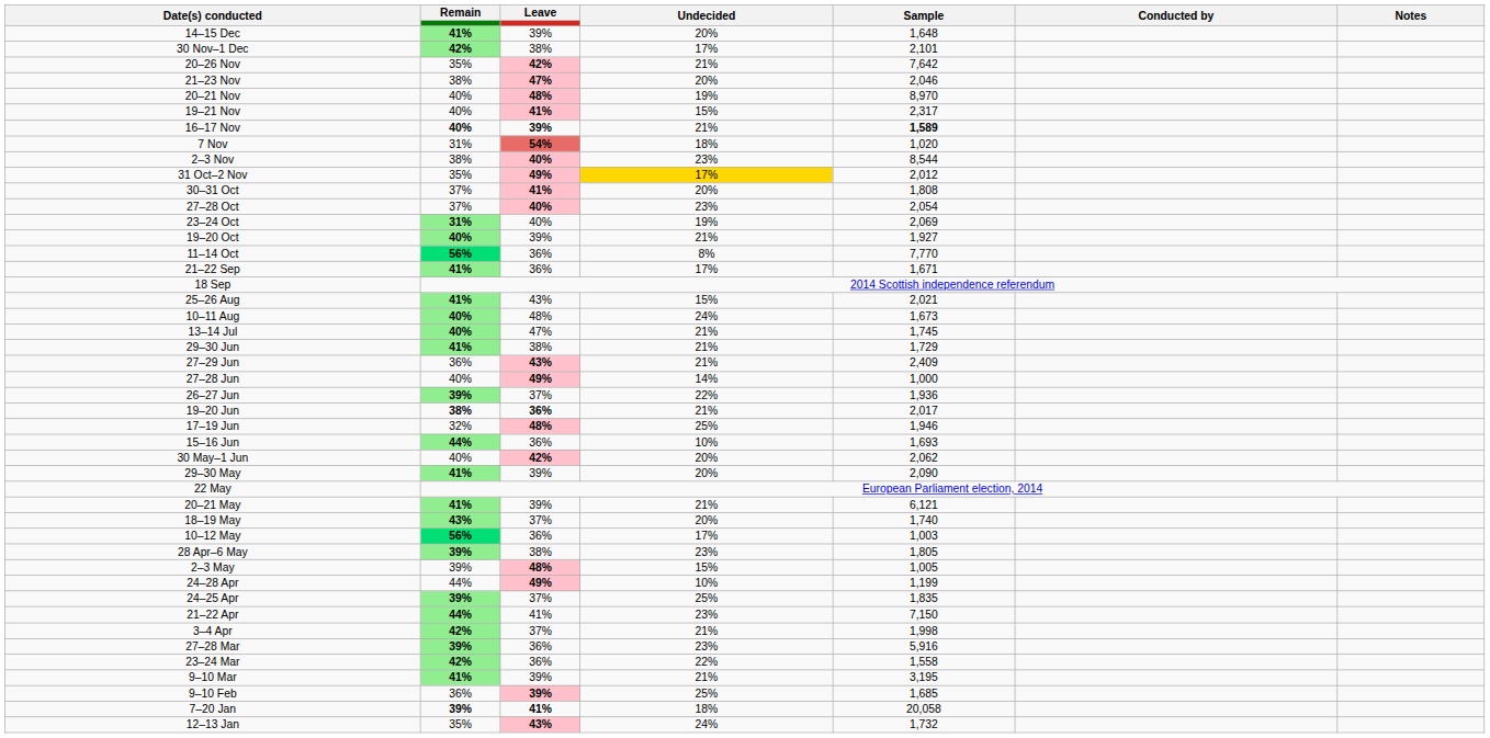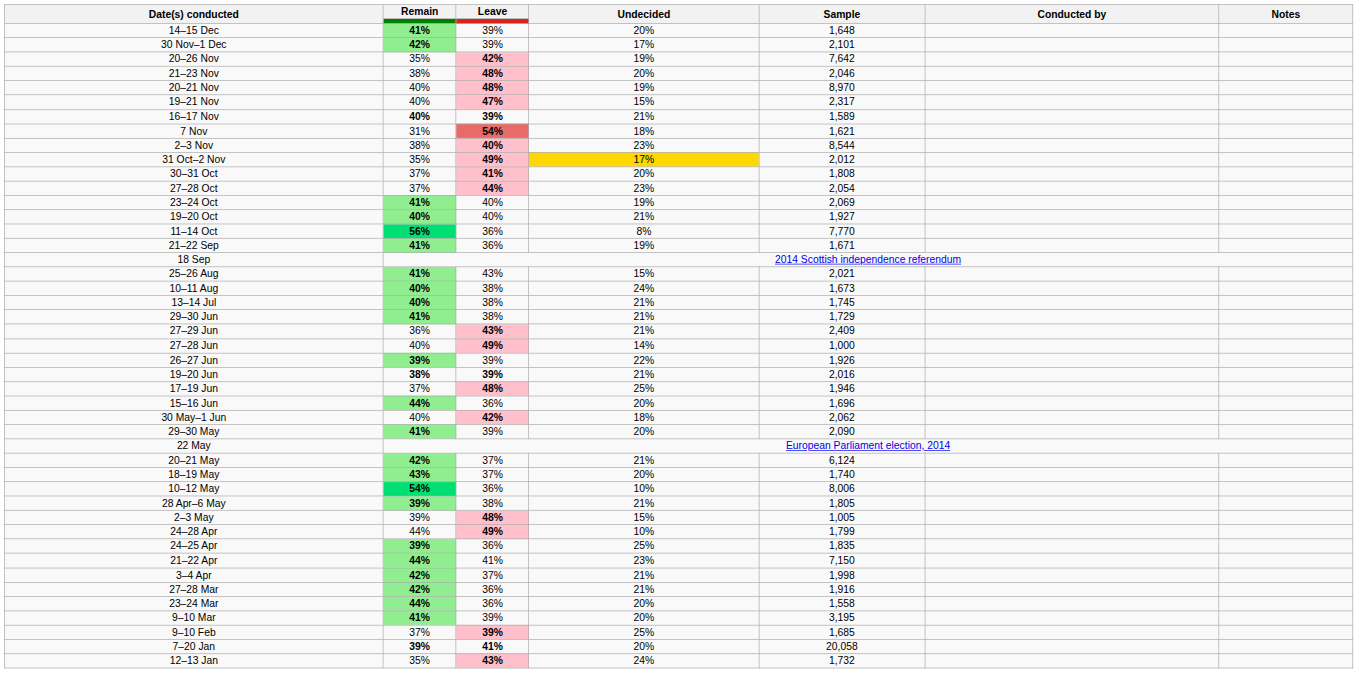30 Nov–1 Dec | Leave: 38% -> 39%
20–26 Nov | Undecided: 21% -> 19%
21–23 Nov | Leave: 47% -> 48%
19–21 Nov | Leave: 41% -> 47%
16–17 Nov | Sample: bold -> normal
7 Nov | Sample: 1,020 -> 1,621
27–28 Oct | Leave: 40% -> 44%
23–24 Oct | Remain: 31% -> 41%
19–20 Oct | Leave: 39% -> 40%
21–22 Sep | Undecided: 17% -> 19%
10–11 Aug | Leave: 48% -> 38%
13–14 Jul | Leave: 47% -> 38%
26–27 Jun | Leave: 37% -> 39%
26–27 Jun | Sample: 1,936 -> 1,926
19–20 Jun | Leave: 36% -> 39%
19–20 Jun | Sample: 2,017 -> 2,016
17–19 Jun | Remain: 32% -> 37%
15–16 Jun | Undecided: 10% -> 20%
15–16 Jun | Sample: 1,693 -> 1,696
30 May–1 Jun | Undecided: 20% -> 18%
20–21 May | Remain: 41% -> 42%
20–21 May | Leave: 39% -> 37%
20–21 May | Sample: 6,121 -> 6,124
10–12 May | Remain: 56% -> 54%
10–12 May | Undecided: 17% -> 10%
10–12 May | Sample: 1,003 -> 8,006
28 Apr–6 May | Undecided: 23% -> 21%
24–28 Apr | Sample: 1,199 -> 1,799
24–25 Apr | Leave: 37% -> 36%
27–28 Mar | Remain: 39% -> 42%
27–28 Mar | Undecided: 23% -> 21%
27–28 Mar | Sample: 5,916 -> 1,916
23–24 Mar | Remain: 42% -> 44%
23–24 Mar | Undecided: 22% -> 20%
9–10 Mar | Undecided: 21% -> 20%
9–10 Feb | Remain: 36% -> 37%
7–20 Jan | Undecided: 18% -> 20%
